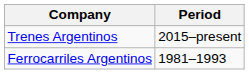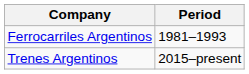rows swapped: Ferrocarriles Argentinos <-> Trenes Argentinos
